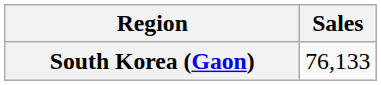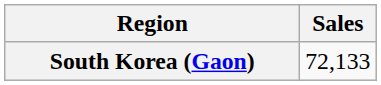South Korea (Gaon) | Sales: 76,133 -> 72,133
